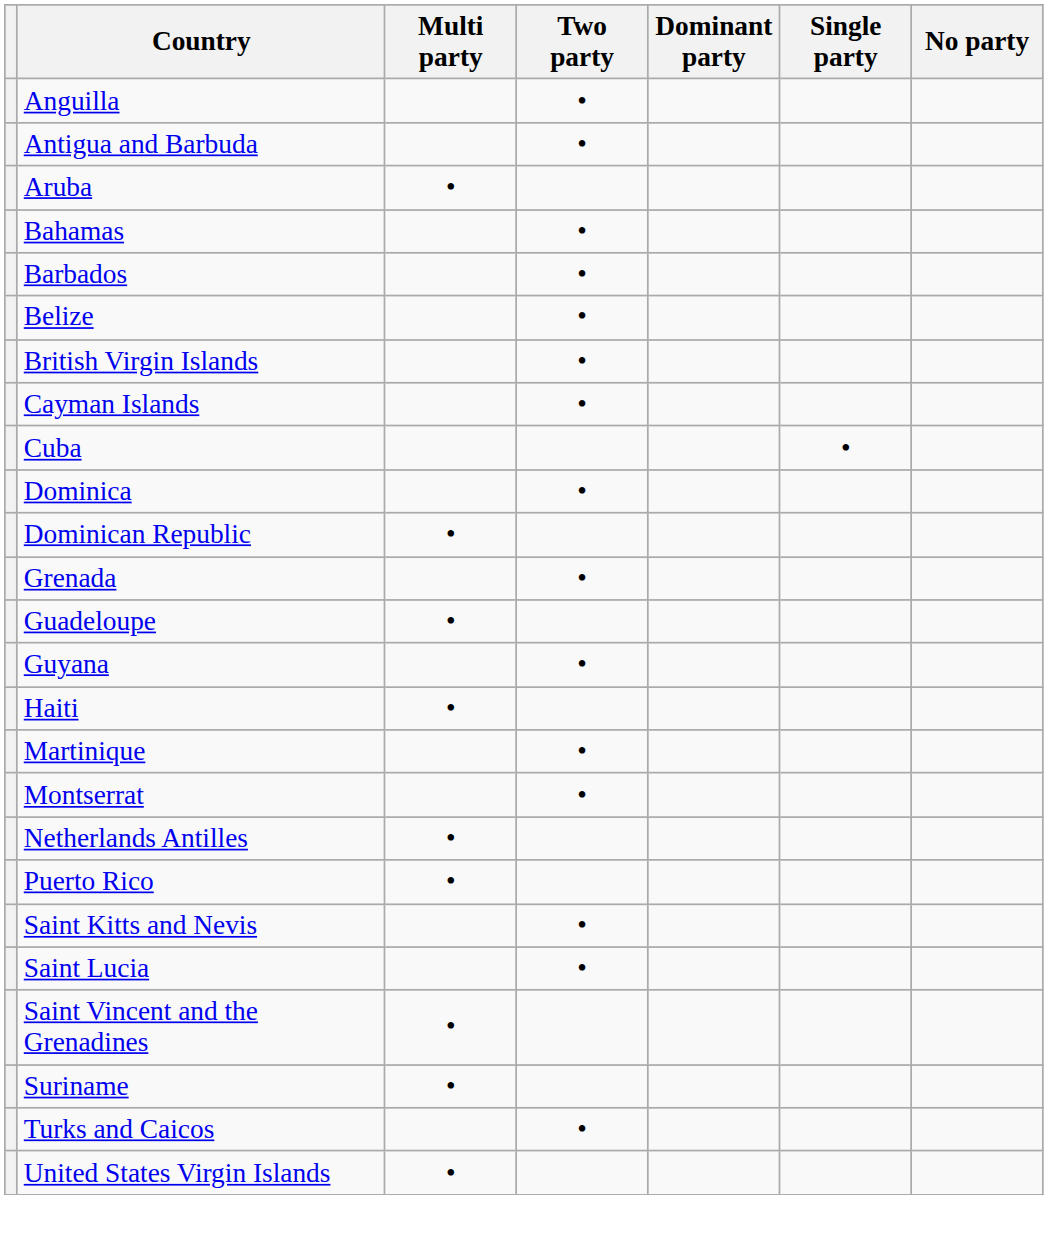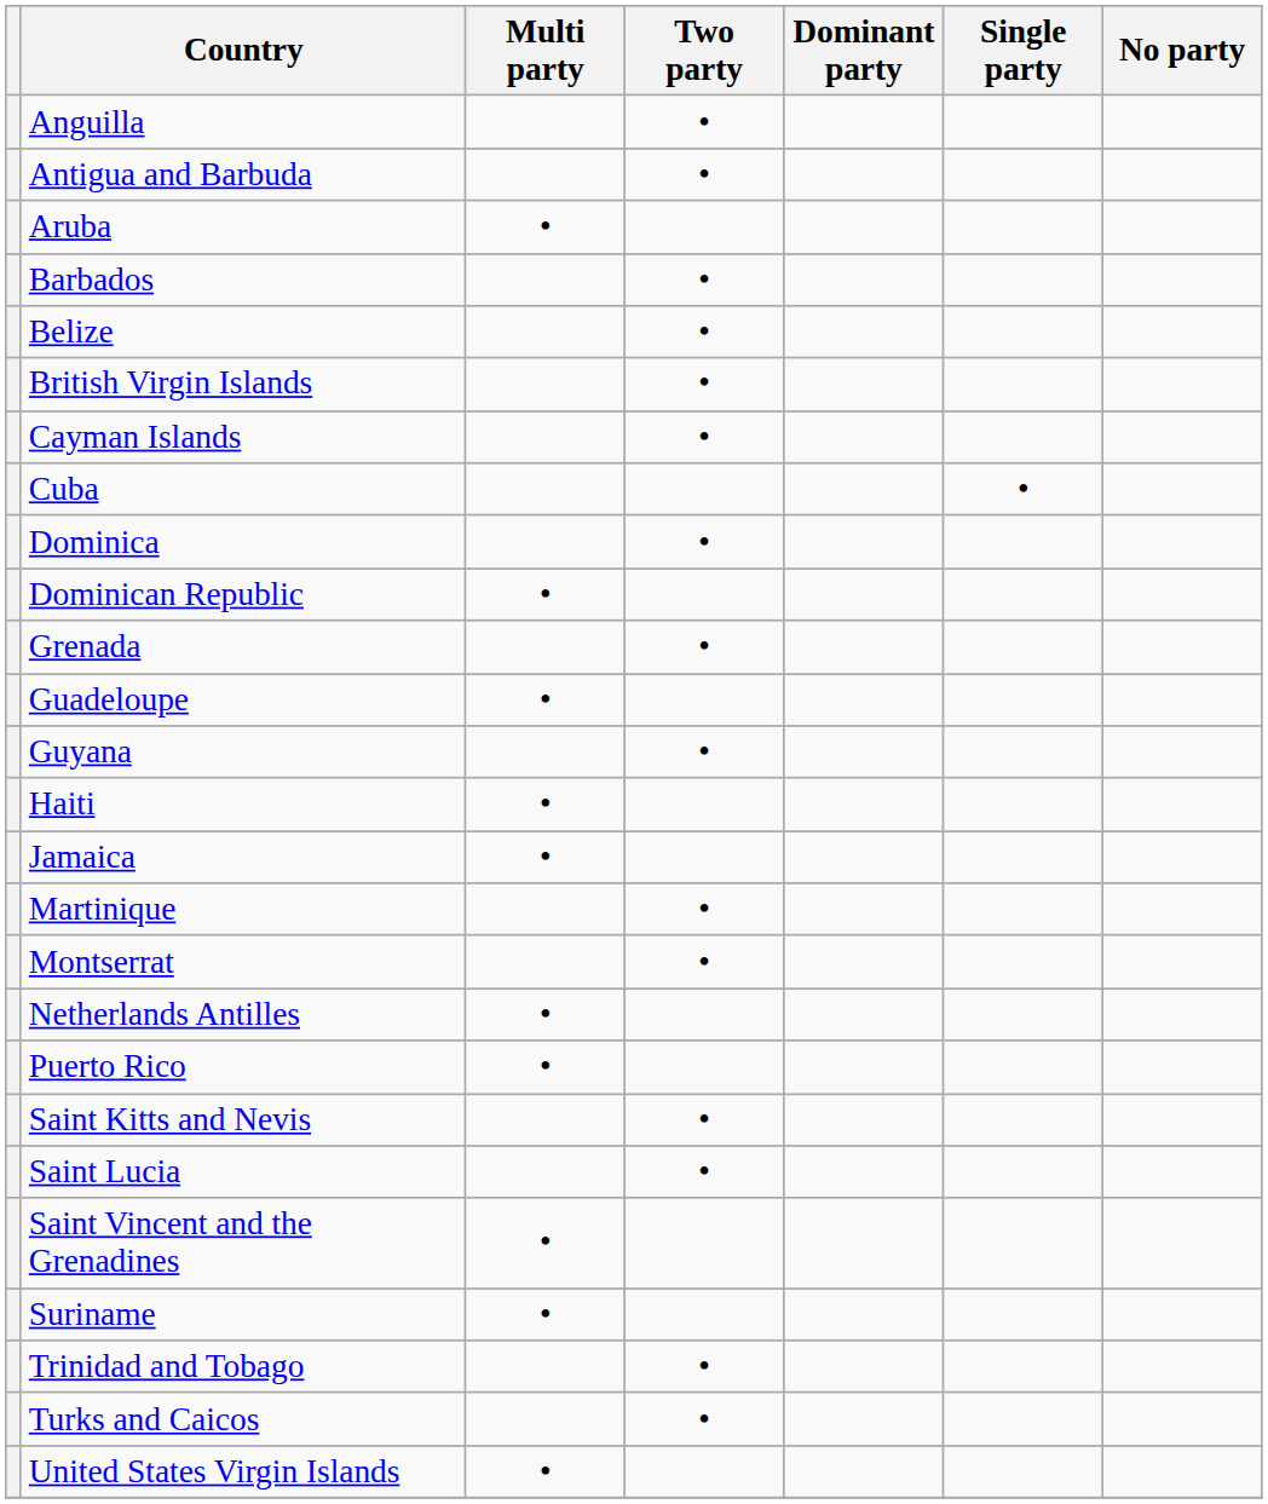- row: Bahamas | •
+ row: Jamaica | •
+ row: Trinidad and Tobago | •
